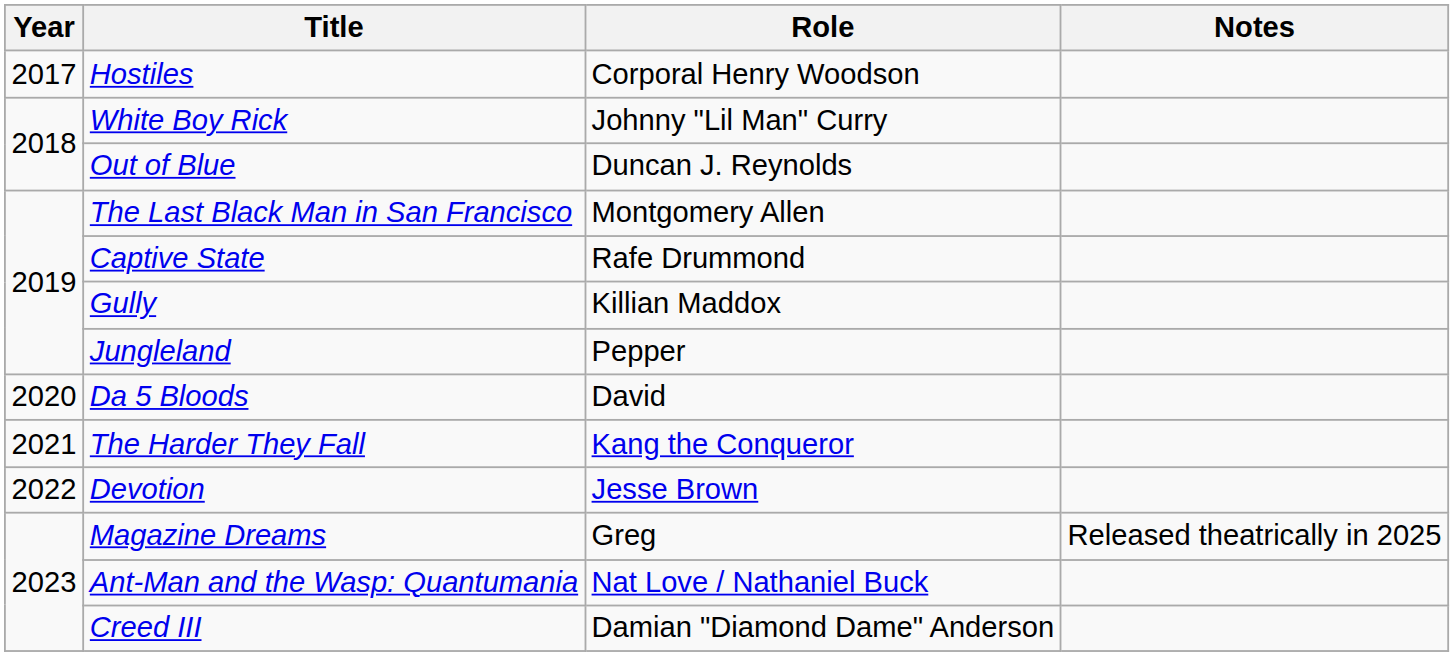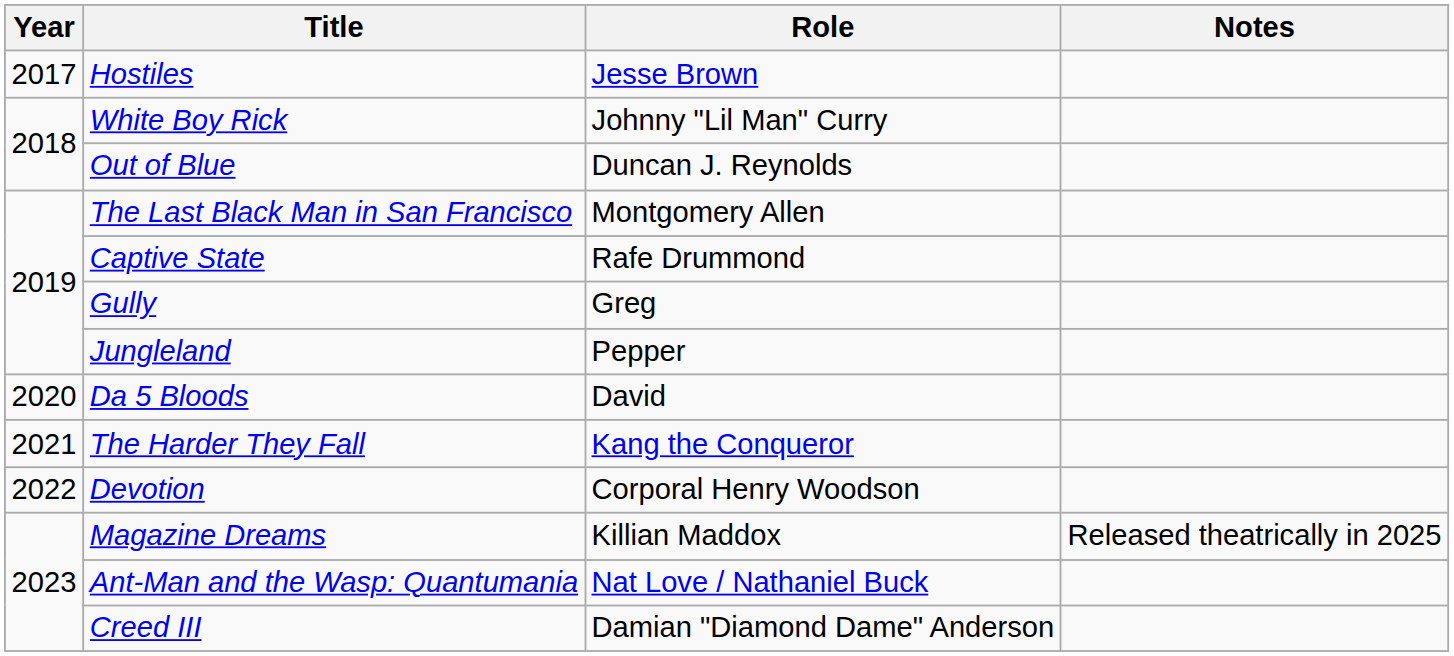Hostiles | Role: Corporal Henry Woodson -> Jesse Brown
Gully | Role: Killian Maddox -> Greg
Devotion | Role: Jesse Brown -> Corporal Henry Woodson
Magazine Dreams | Role: Greg -> Killian Maddox
